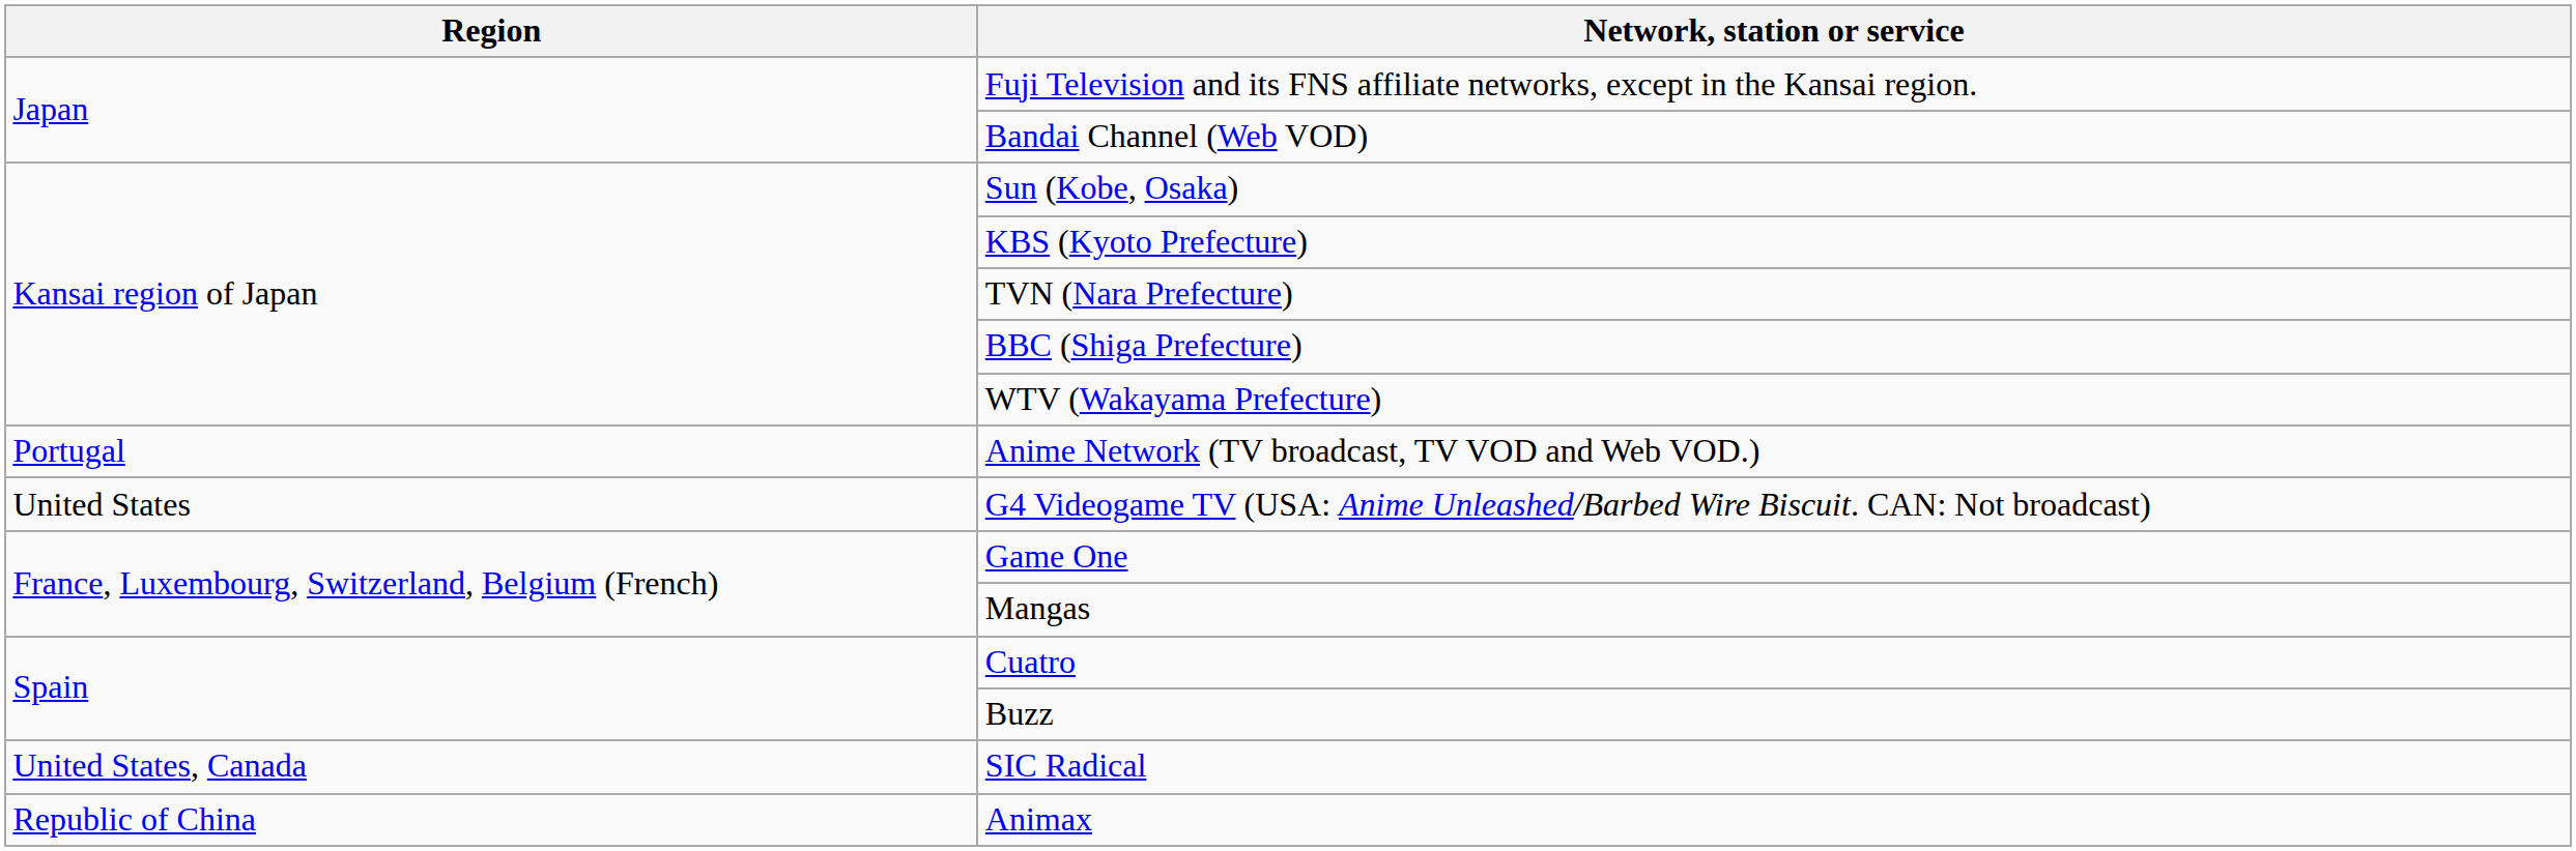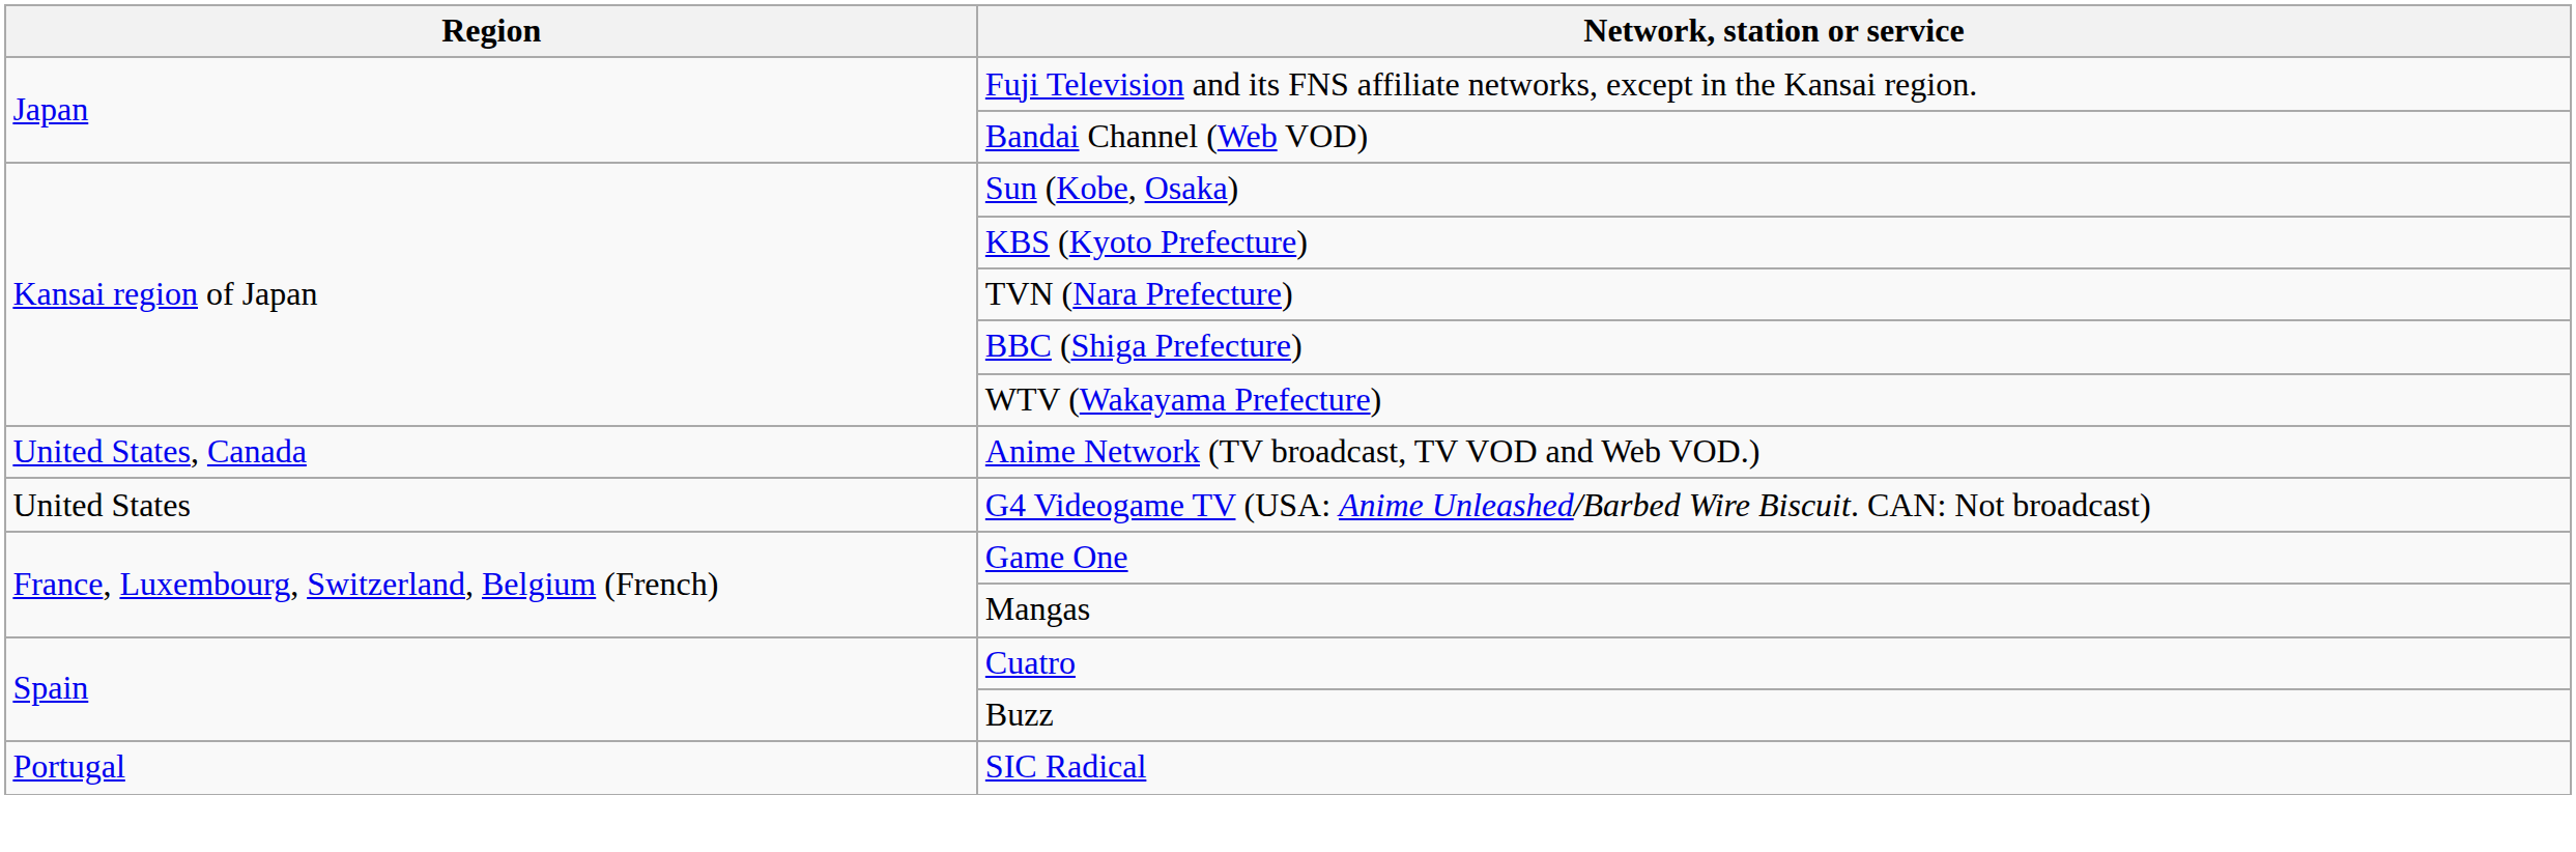Anime Network (TV broadcast, TV VOD and Web VOD.) | Region: Portugal -> United States, Canada
SIC Radical | Region: United States, Canada -> Portugal
- row: Republic of China | Animax
